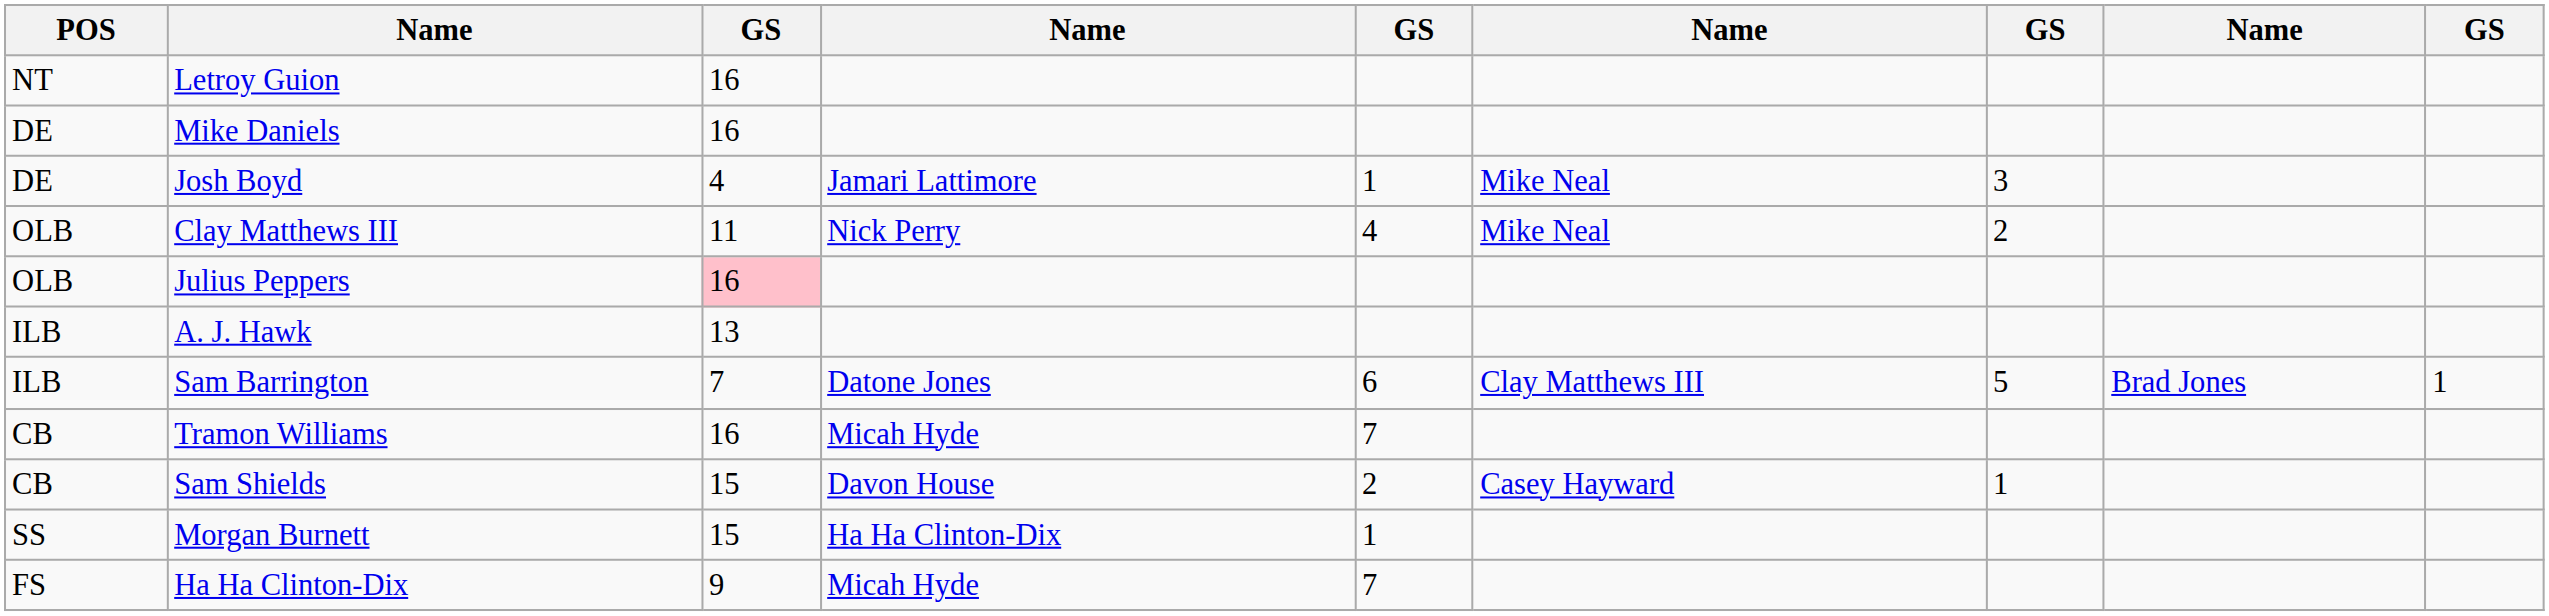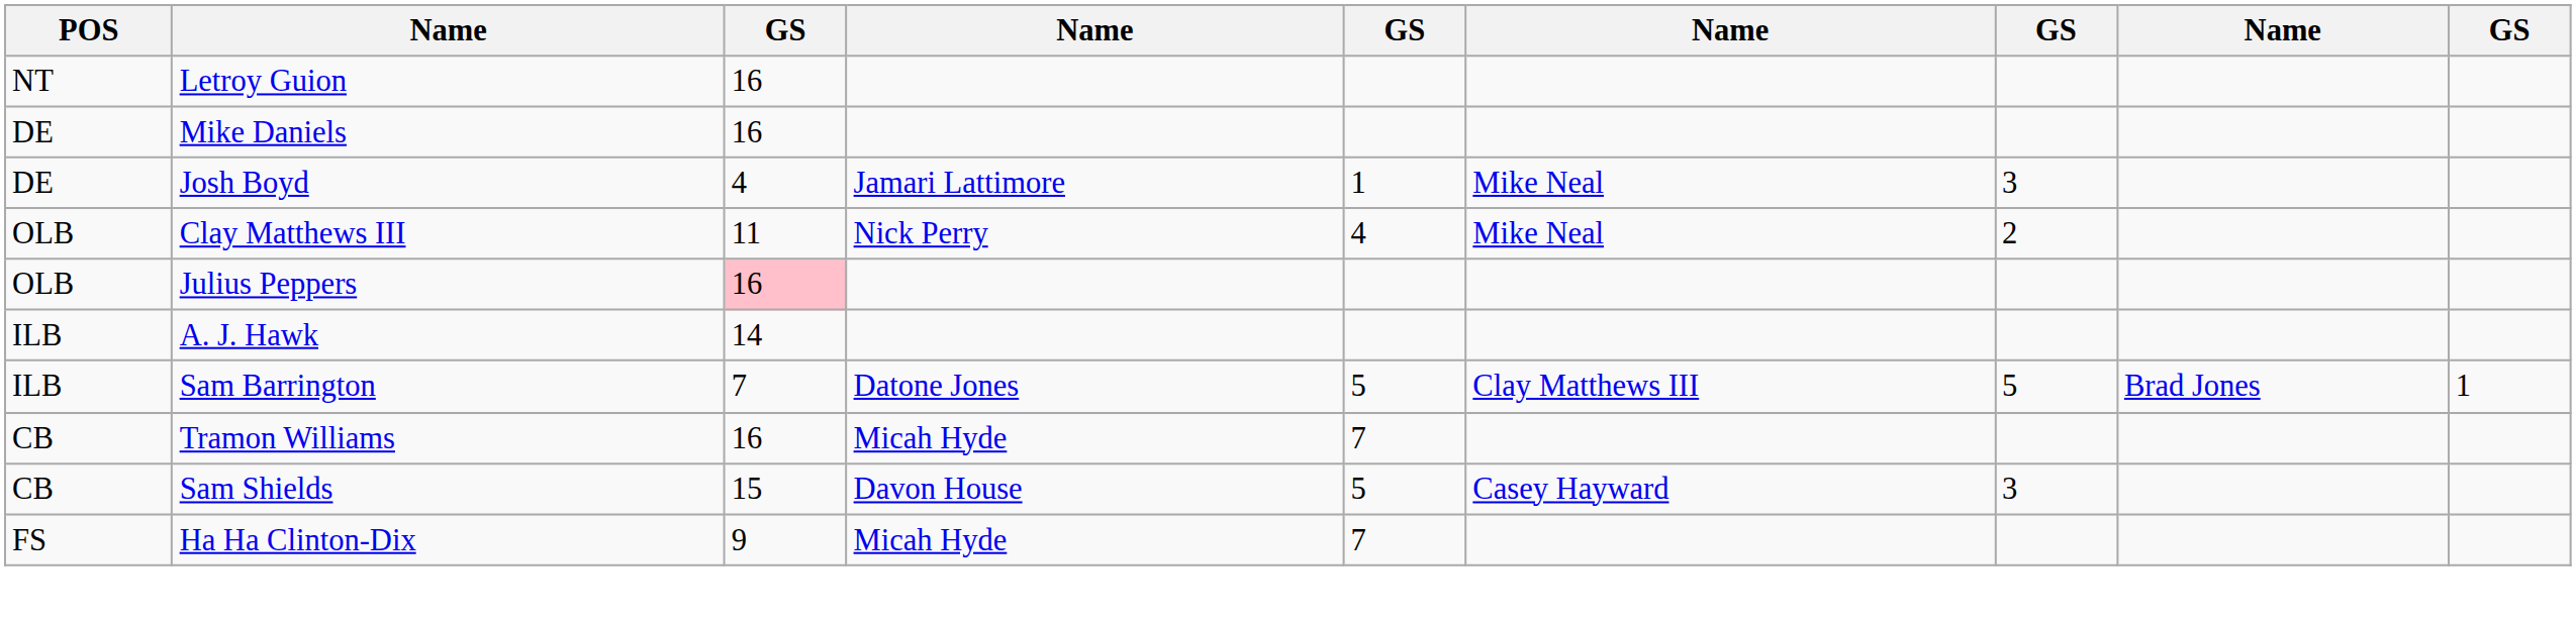A. J. Hawk | column 3: 13 -> 14
Sam Barrington | column 5: 6 -> 5
Sam Shields | column 5: 2 -> 5
Sam Shields | column 7: 1 -> 3
- row: SS | Morgan Burnett | 15 | Ha Ha Clinton-Dix | 1
